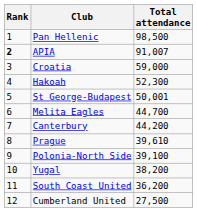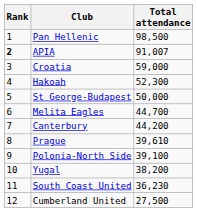St George-Budapest | Total attendance: 50,001 -> 50,000
South Coast United | Total attendance: 36,200 -> 36,230
